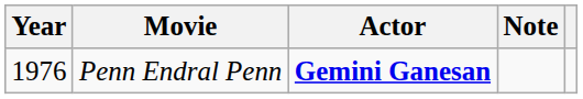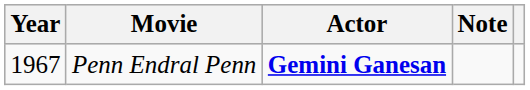Penn Endral Penn | Year: 1976 -> 1967
